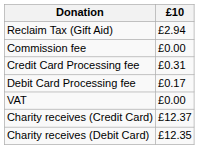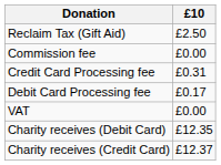Reclaim Tax (Gift Aid) | £10: £2.94 -> £2.50
rows swapped: Charity receives (Credit Card) <-> Charity receives (Debit Card)
